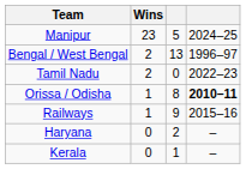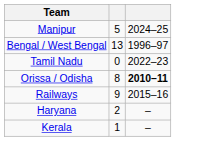- column: Wins | 23 | 2 | 2 | 1 | 1 | 0 | 0
